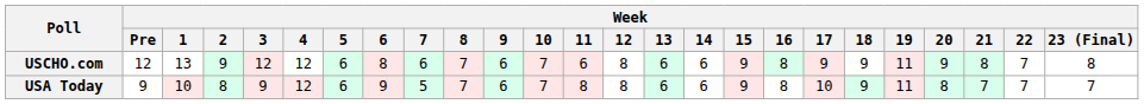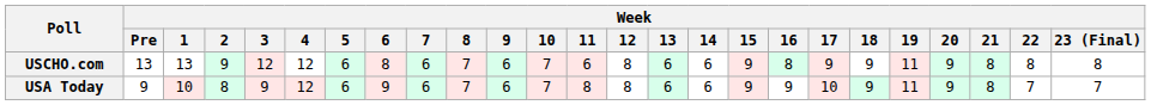USCHO.com | Week / Pre: 12 -> 13
USCHO.com | Week / 22: 7 -> 8
USA Today | Week / 7: 5 -> 6
USA Today | Week / 16: 8 -> 9
USA Today | Week / 20: 8 -> 9
USA Today | Week / 21: 7 -> 8
